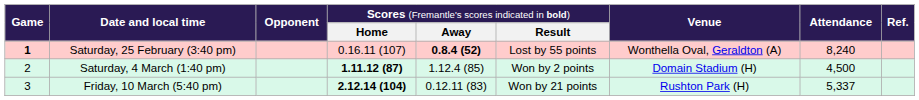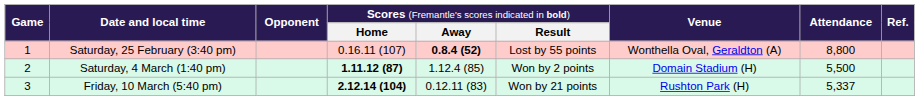Saturday, 25 February (3:40 pm) | column 1: bold -> normal
Saturday, 25 February (3:40 pm) | column 8: 8,240 -> 8,800
Saturday, 4 March (1:40 pm) | column 8: 4,500 -> 5,500
